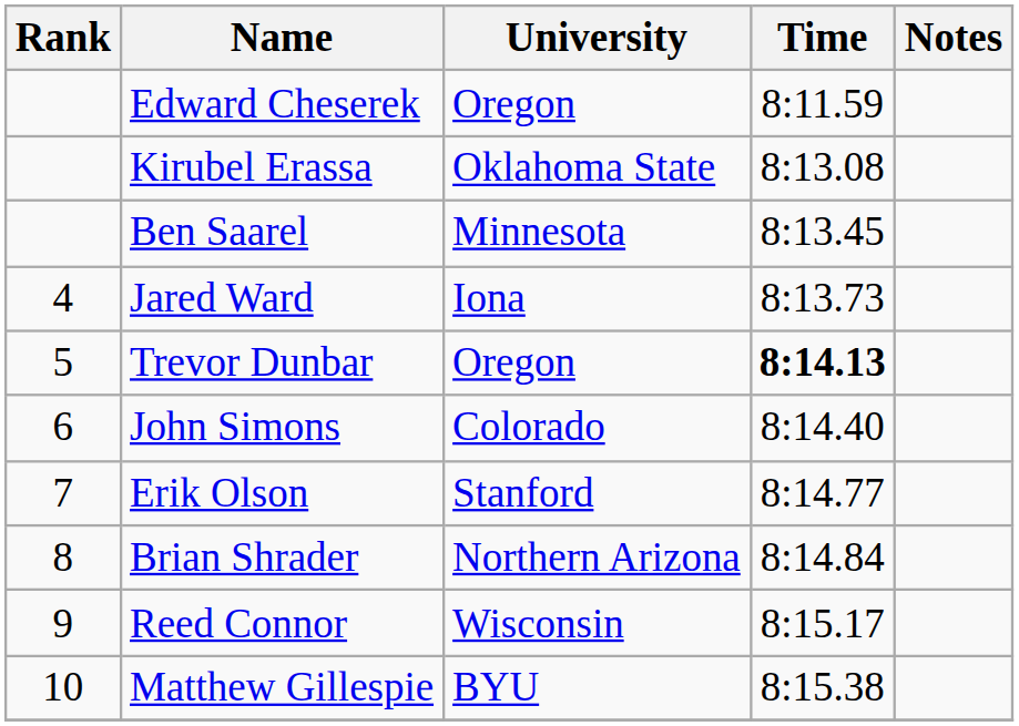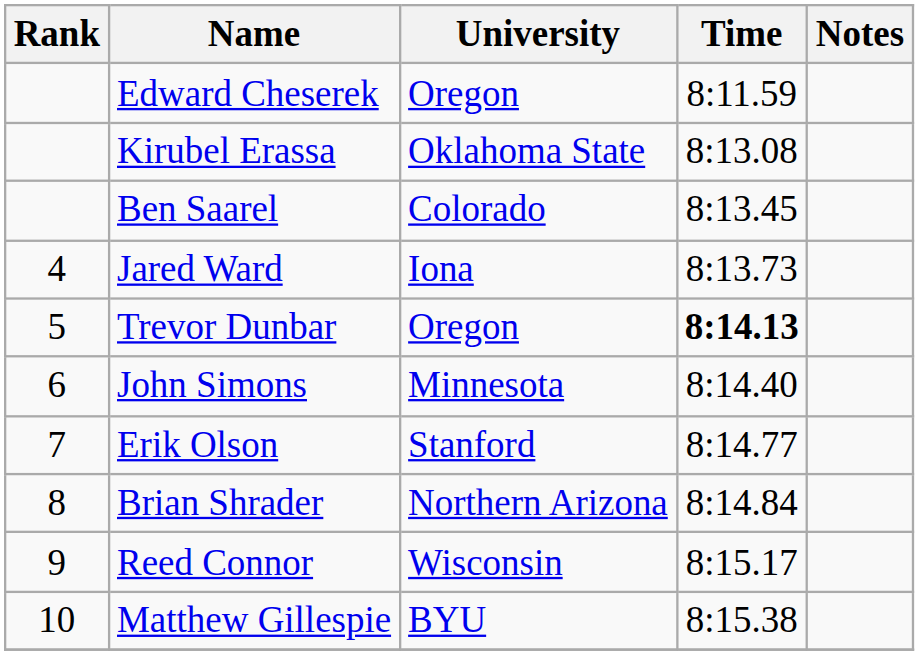Ben Saarel | University: Minnesota -> Colorado
John Simons | University: Colorado -> Minnesota
